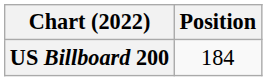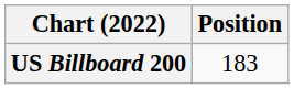US Billboard 200 | Position: 184 -> 183
